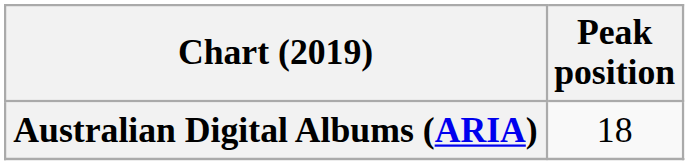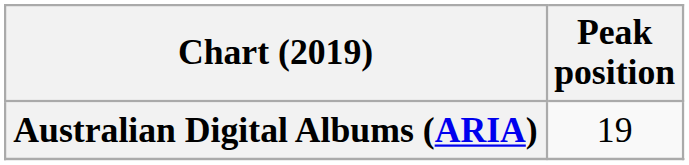Australian Digital Albums (ARIA) | Peak position: 18 -> 19
